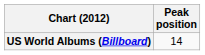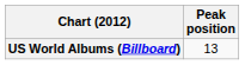US World Albums (Billboard) | Peak position: 14 -> 13
